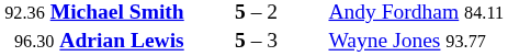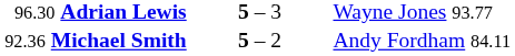rows swapped: 92.36 Michael Smith <-> 96.30 Adrian Lewis
